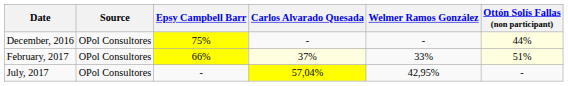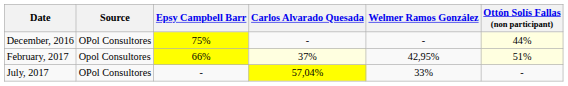February, 2017 | Source: OPol Consultores -> Opol Consultores
February, 2017 | Welmer Ramos González: 33% -> 42,95%
July, 2017 | Welmer Ramos González: 42,95% -> 33%
